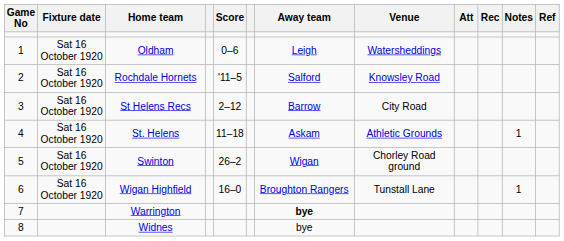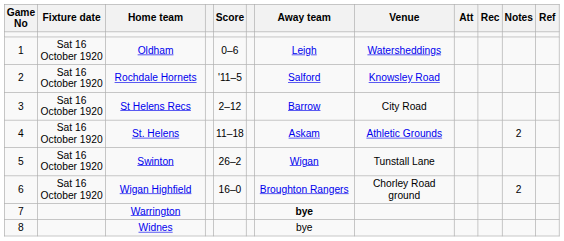St. Helens | Notes: 1 -> 2
Swinton | Venue: Chorley Road ground -> Tunstall Lane
Wigan Highfield | Venue: Tunstall Lane -> Chorley Road ground
Wigan Highfield | Notes: 1 -> 2
